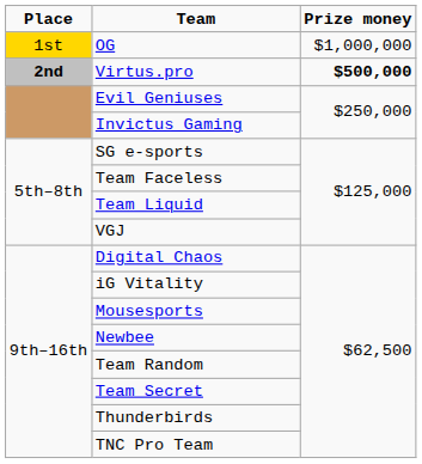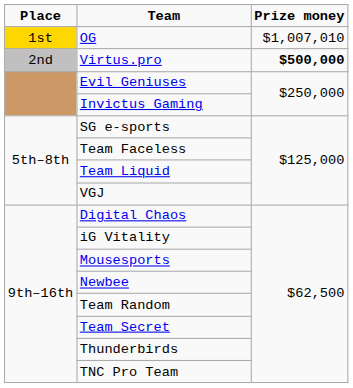OG | Prize money: $1,000,000 -> $1,007,010
Virtus.pro | Place: bold -> normal
